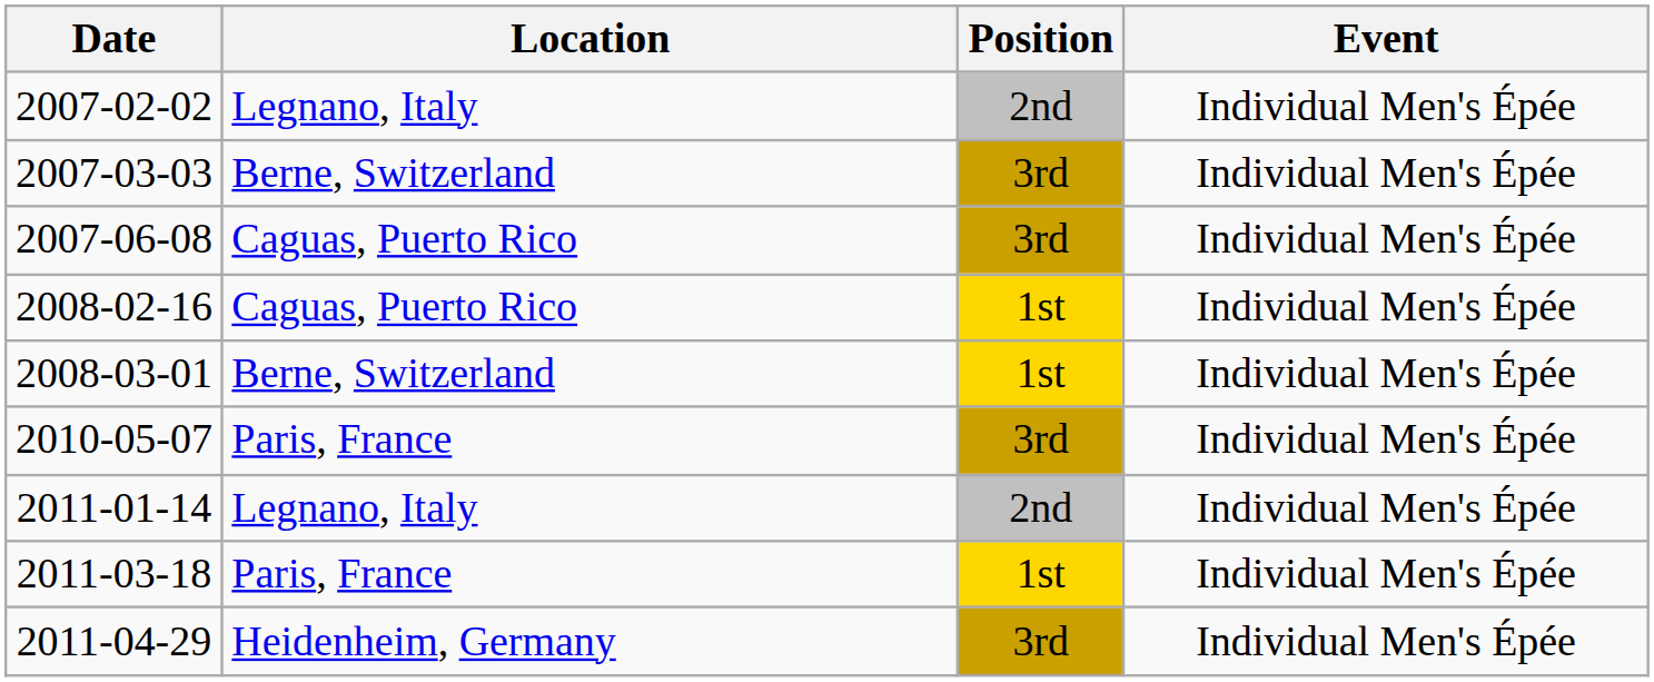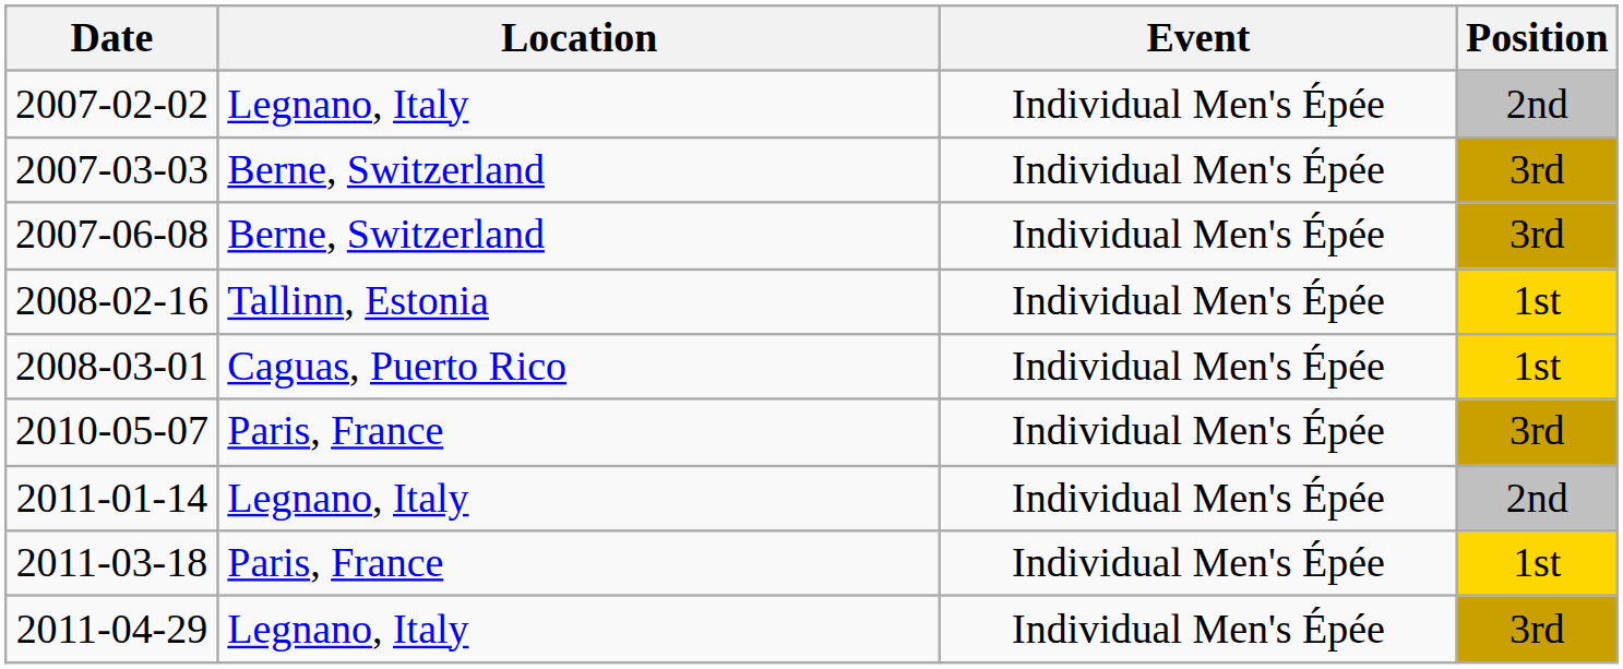columns swapped: Event <-> Position
2007-06-08 | Location: Caguas, Puerto Rico -> Berne, Switzerland
2008-02-16 | Location: Caguas, Puerto Rico -> Tallinn, Estonia
2008-03-01 | Location: Berne, Switzerland -> Caguas, Puerto Rico
2011-04-29 | Location: Heidenheim, Germany -> Legnano, Italy
